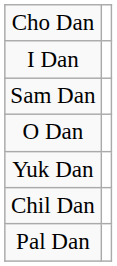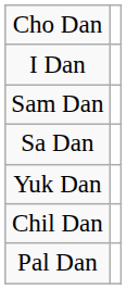+ row: Sa Dan
- row: O Dan
